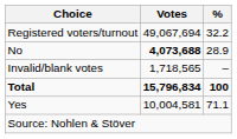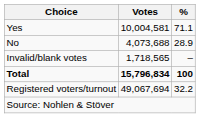rows swapped: Yes <-> Registered voters/turnout
No | Votes: bold -> normal
